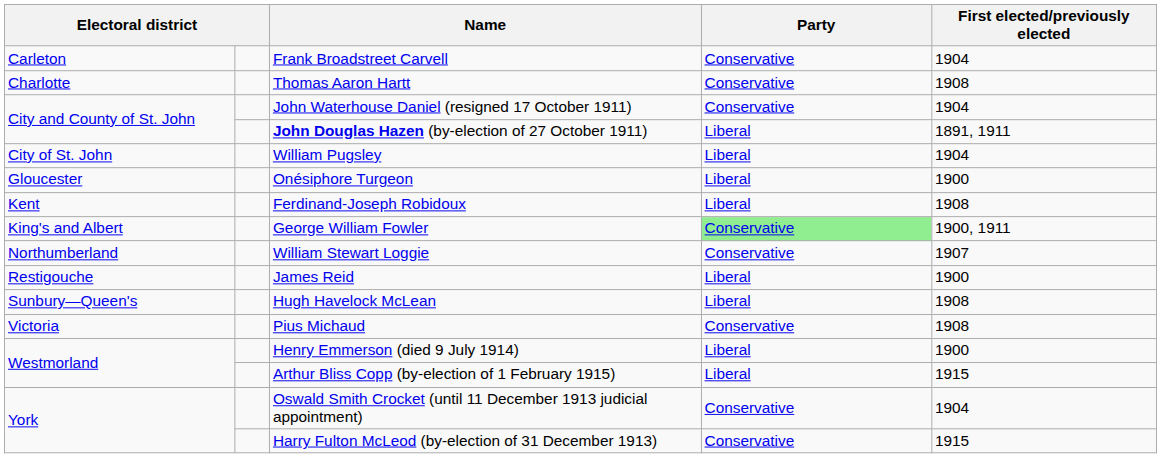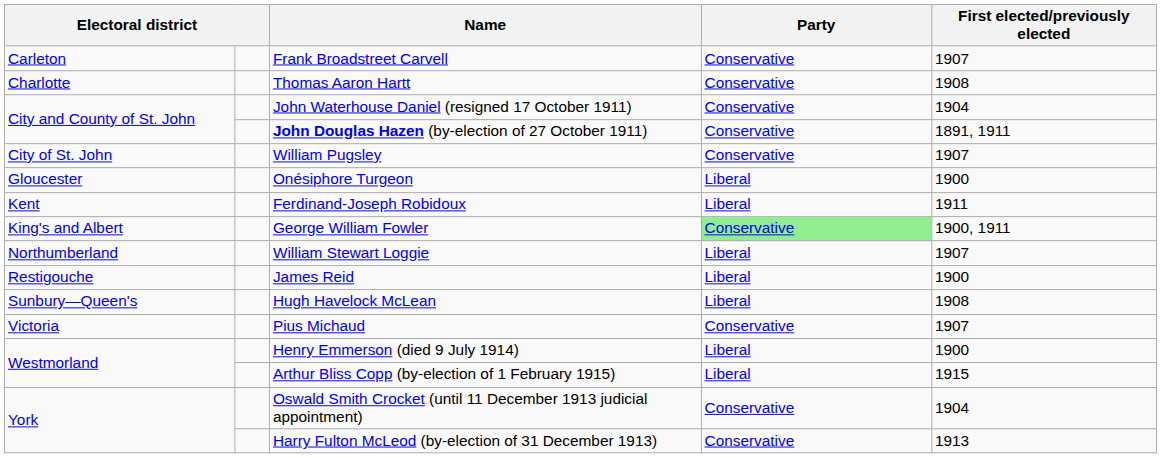Frank Broadstreet Carvell | First elected/previously elected: 1904 -> 1907
John Douglas Hazen (by-election of 27 October 1911) | Party: Liberal -> Conservative
William Pugsley | Party: Liberal -> Conservative
William Pugsley | First elected/previously elected: 1904 -> 1907
Ferdinand-Joseph Robidoux | First elected/previously elected: 1908 -> 1911
William Stewart Loggie | Party: Conservative -> Liberal
Pius Michaud | First elected/previously elected: 1908 -> 1907
Harry Fulton McLeod (by-election of 31 December 1913) | First elected/previously elected: 1915 -> 1913
